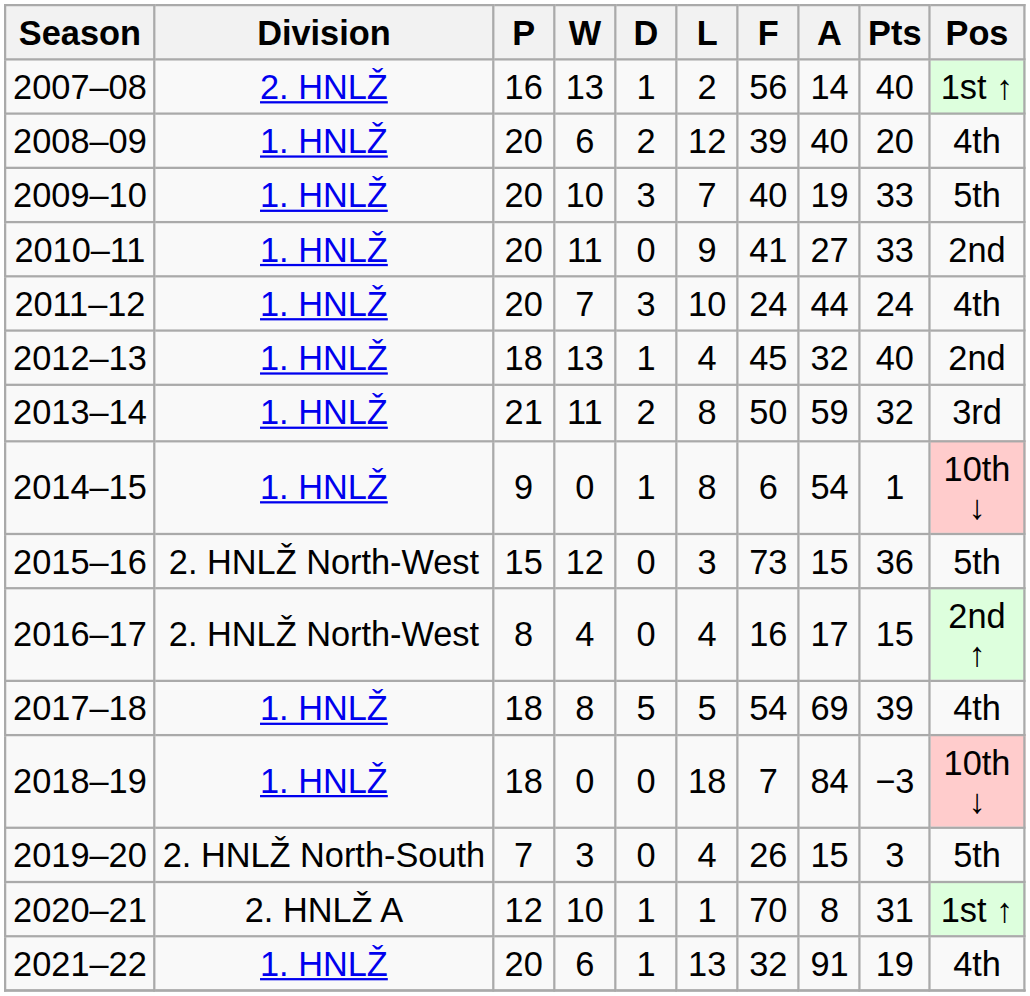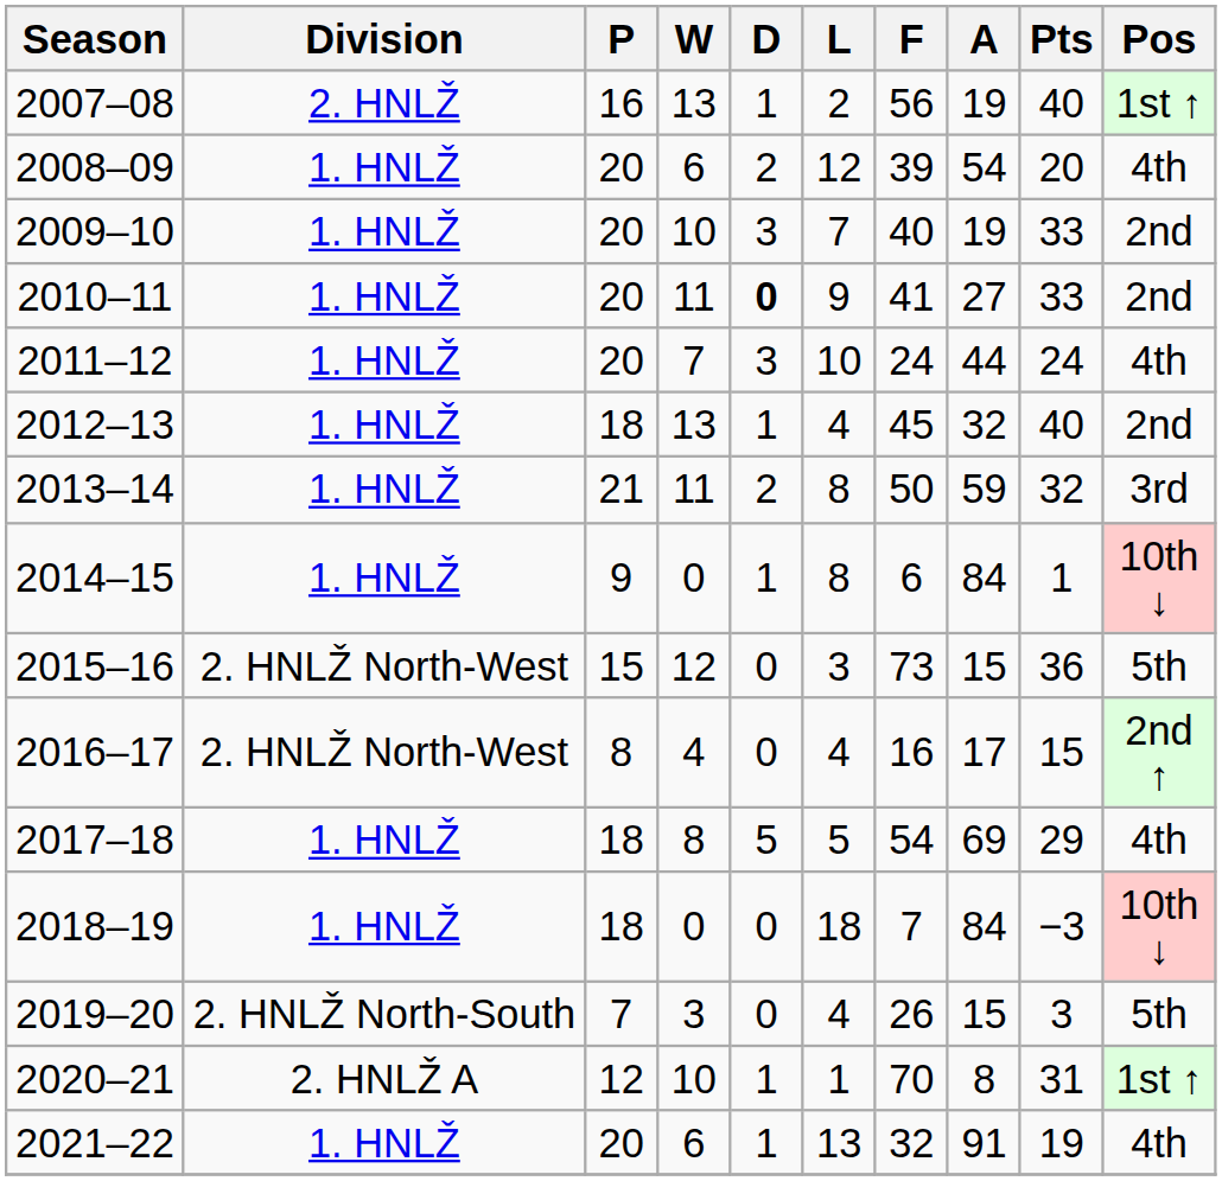2007–08 | A: 14 -> 19
2008–09 | A: 40 -> 54
2009–10 | Pos: 5th -> 2nd
2010–11 | D: normal -> bold
2014–15 | A: 54 -> 84
2017–18 | Pts: 39 -> 29
